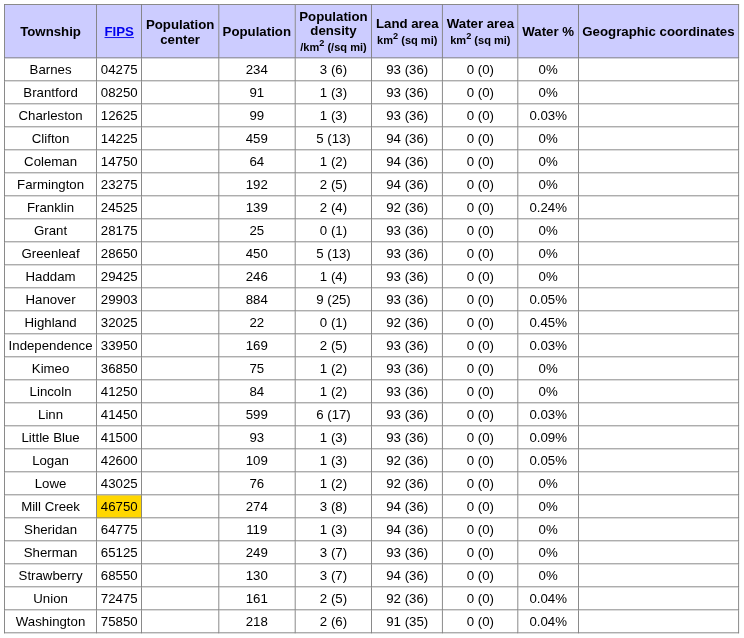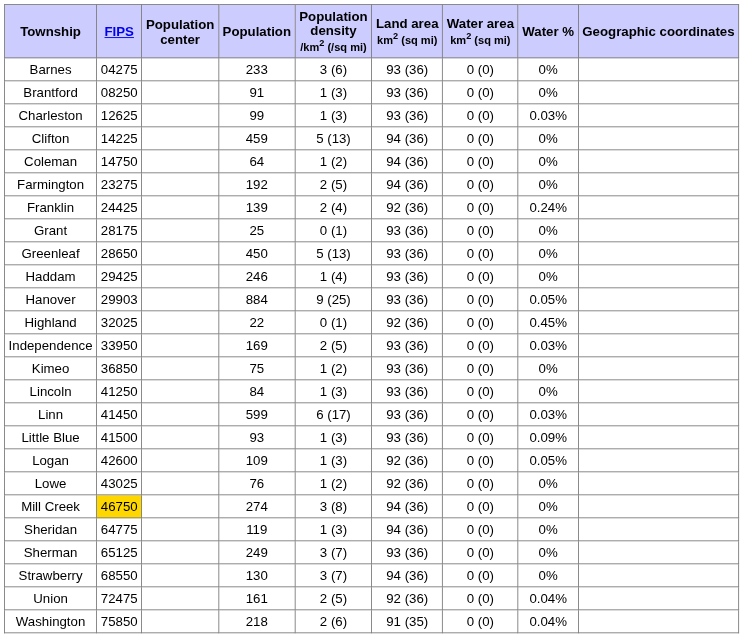Barnes | Population: 234 -> 233
Franklin | FIPS: 24525 -> 24425
Lincoln | Population density /km2 (/sq mi): 1 (2) -> 1 (3)
